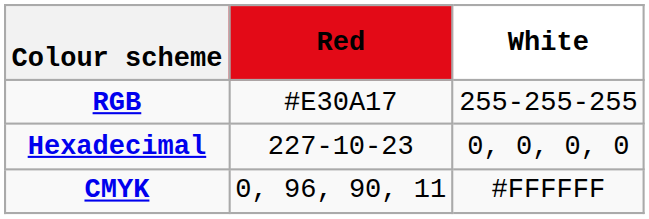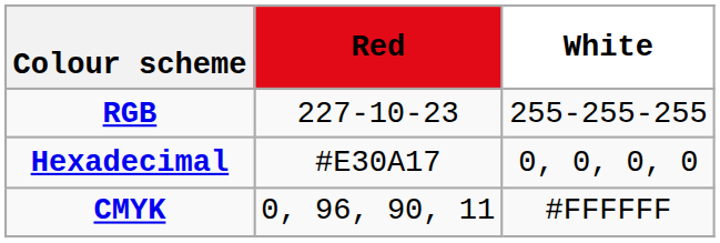RGB | Red: #E30A17 -> 227-10-23
Hexadecimal | Red: 227-10-23 -> #E30A17
